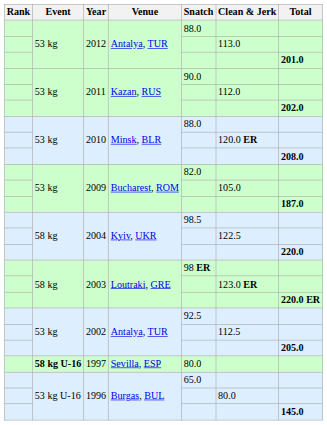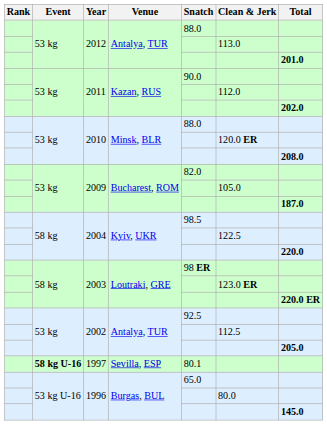1997 | Snatch: 80.0 -> 80.1
